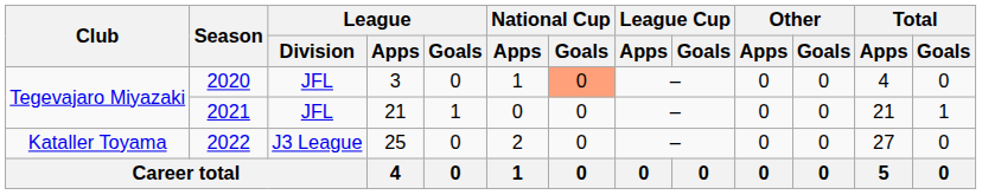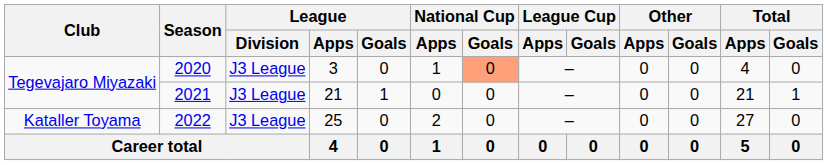2020 | League / Division: JFL -> J3 League
2021 | League / Division: JFL -> J3 League
